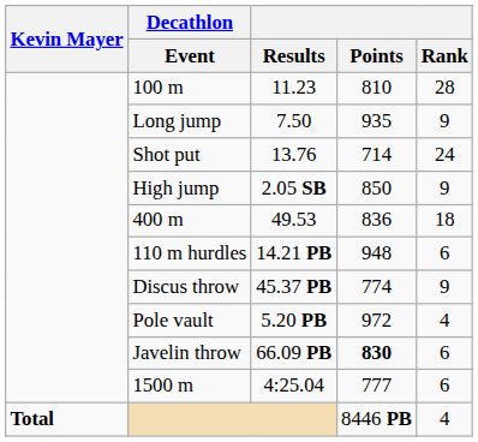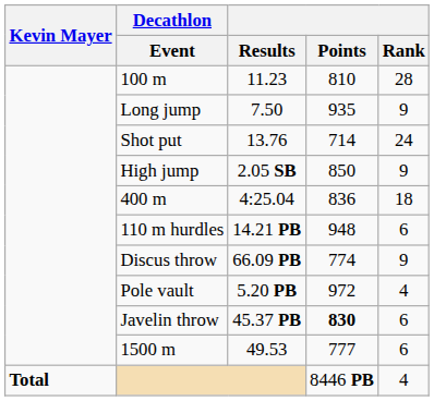400 m | Results: 49.53 -> 4:25.04
Discus throw | Results: 45.37 PB -> 66.09 PB
Javelin throw | Results: 66.09 PB -> 45.37 PB
1500 m | Results: 4:25.04 -> 49.53
